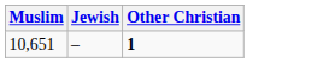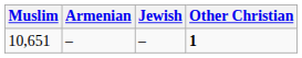+ column: Armenian | –
